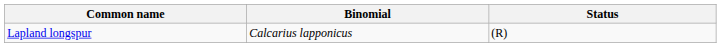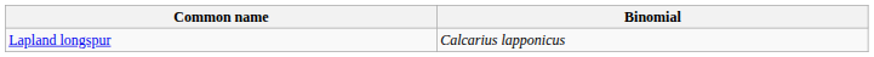- column: Status | (R)
